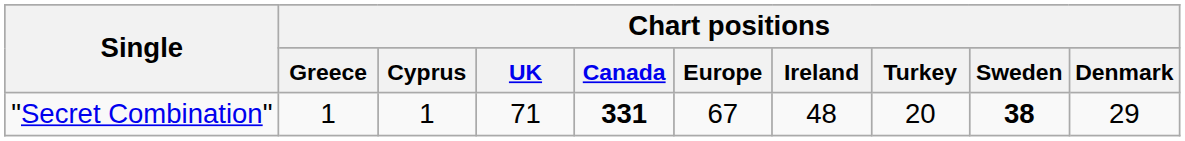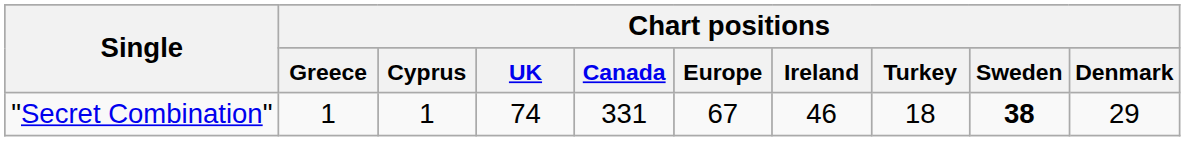"Secret Combination" | Chart positions / UK: 71 -> 74
"Secret Combination" | Chart positions / Canada: bold -> normal
"Secret Combination" | Chart positions / Ireland: 48 -> 46
"Secret Combination" | Chart positions / Turkey: 20 -> 18
